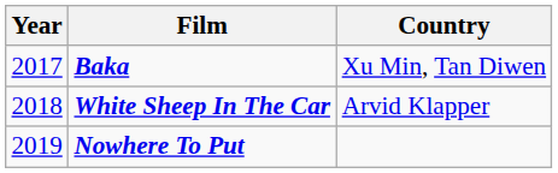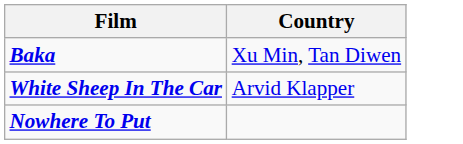- column: Year | 2017 | 2018 | 2019
